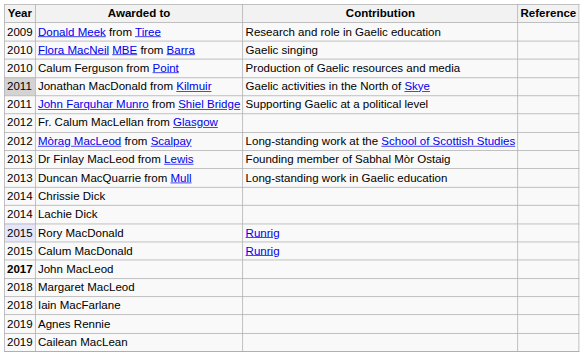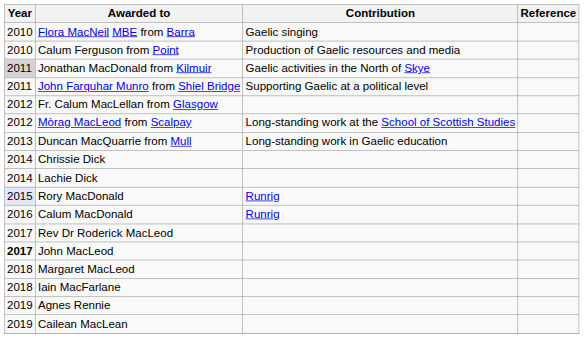- row: 2009 | Donald Meek from Tiree | Research and role in Gaelic education
- row: 2013 | Dr Finlay MacLeod from Lewis | Founding member of Sabhal Mòr Ostaig
Calum MacDonald | Year: 2015 -> 2016
+ row: 2017 | Rev Dr Roderick MacLeod
